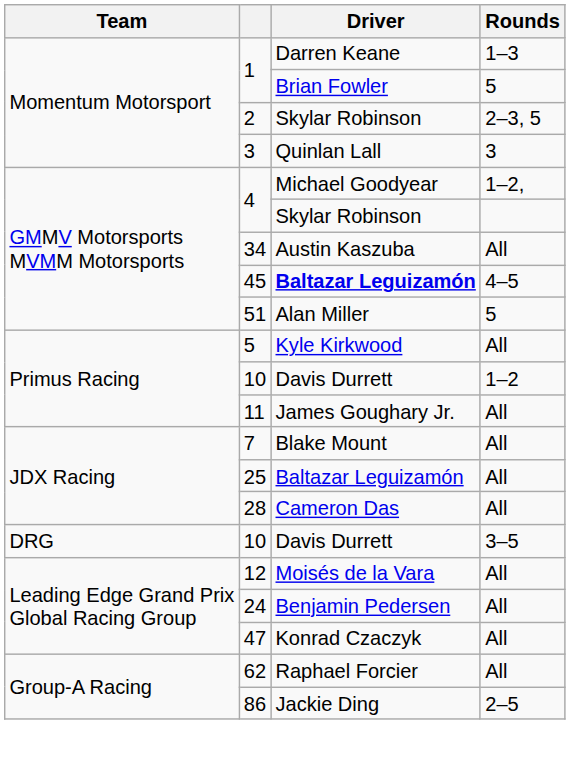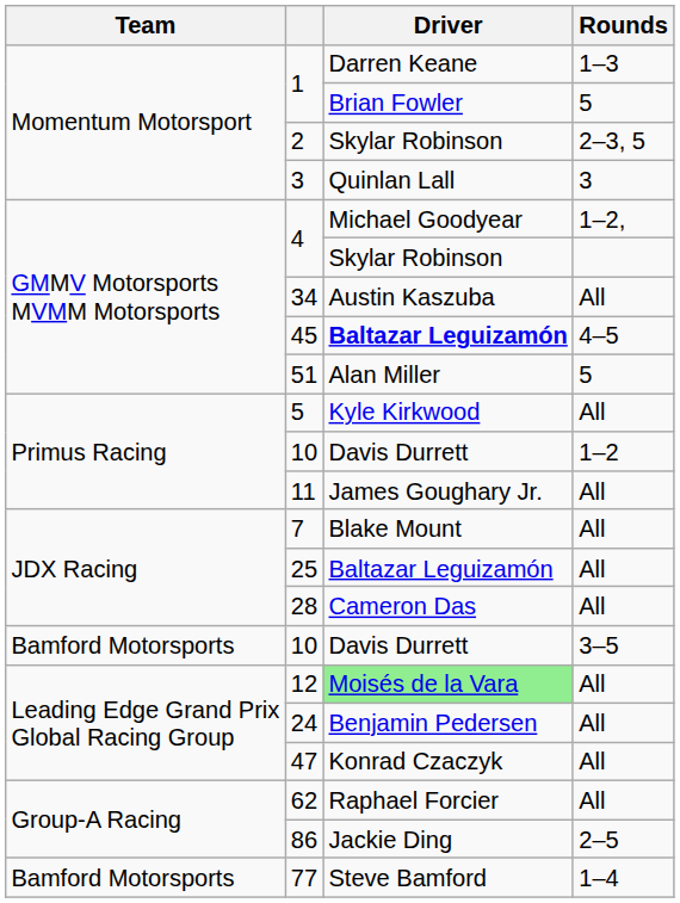10 / 3–5 | Team: DRG -> Bamford Motorsports
12 | Driver: no background -> lightgreen background
+ row: Bamford Motorsports | 77 | Steve Bamford | 1–4
